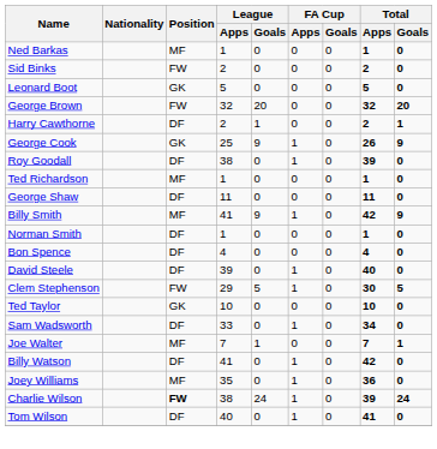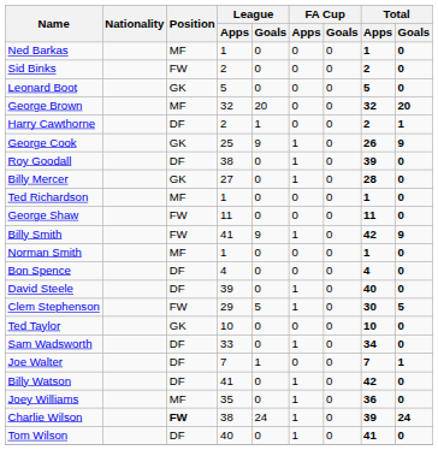George Brown | Position: FW -> MF
+ row: Billy Mercer | GK | 27 | 0 | 1 | 0 | 28 | 0
George Shaw | Position: DF -> FW
Billy Smith | Position: MF -> FW
Norman Smith | Position: DF -> MF
Joe Walter | Position: MF -> DF
